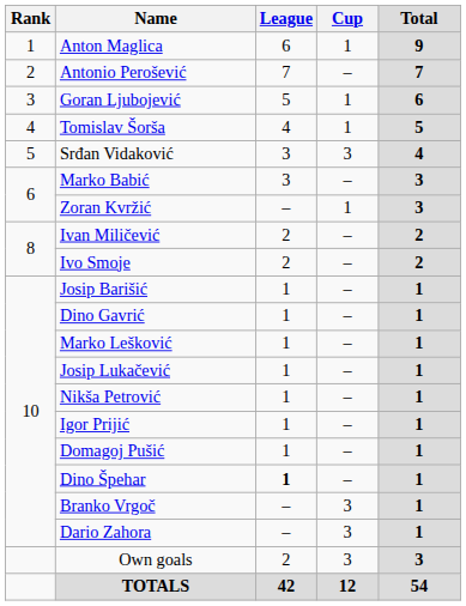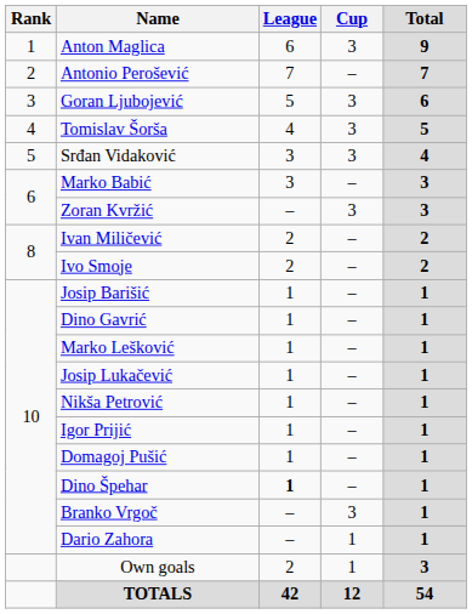Anton Maglica | Cup: 1 -> 3
Goran Ljubojević | Cup: 1 -> 3
Tomislav Šorša | Cup: 1 -> 3
Zoran Kvržić | Cup: 1 -> 3
Dario Zahora | Cup: 3 -> 1
Own goals | Cup: 3 -> 1
